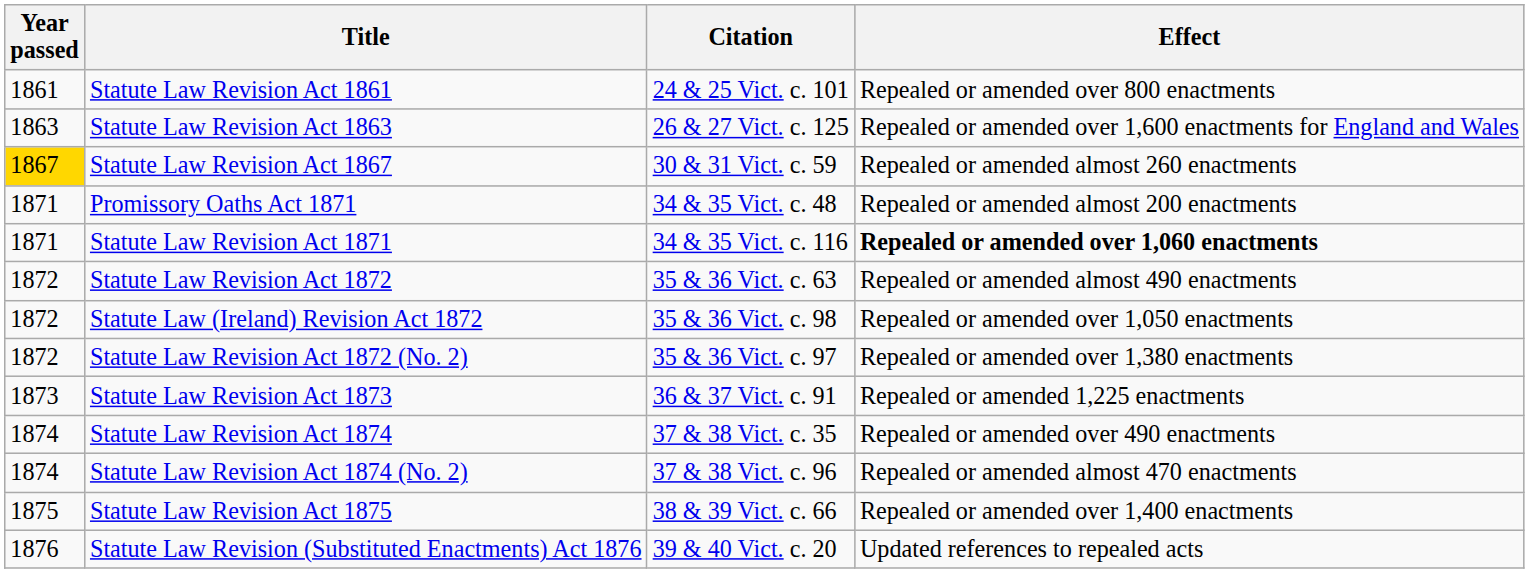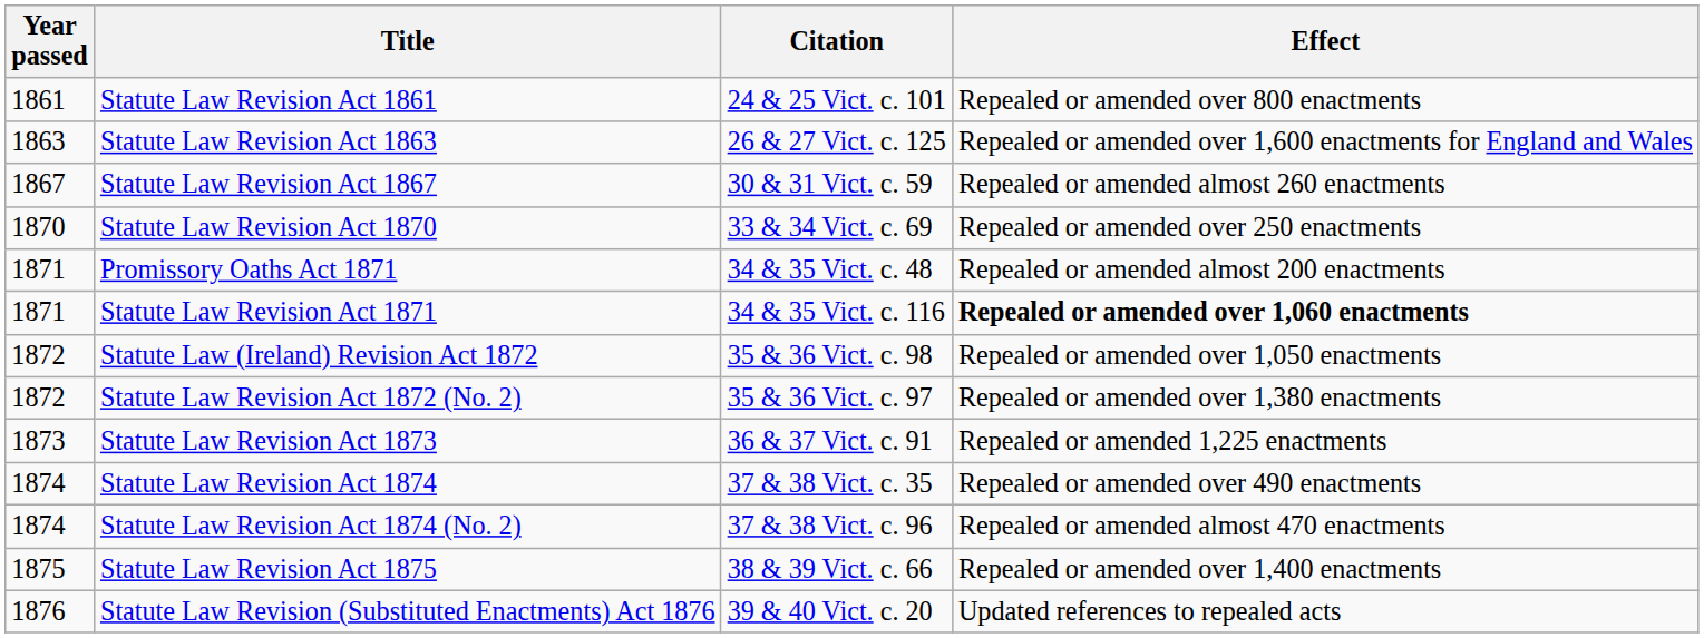Statute Law Revision Act 1867 | Year passed: gold background -> no background
+ row: 1870 | Statute Law Revision Act 1870 | 33 & 34 Vict. c. 69 | Repealed or amended over 250 enactments
- row: 1872 | Statute Law Revision Act 1872 | 35 & 36 Vict. c. 63 | Repealed or amended almost 490 enactments
